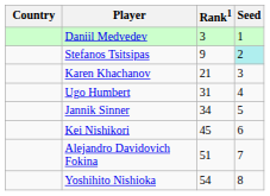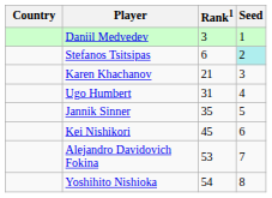Stefanos Tsitsipas | Rank1: 9 -> 6
Jannik Sinner | Rank1: 34 -> 35
Alejandro Davidovich Fokina | Rank1: 51 -> 53
